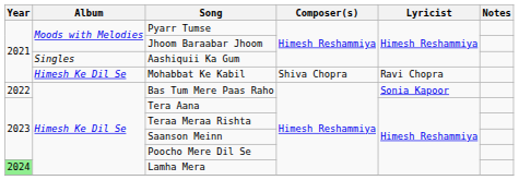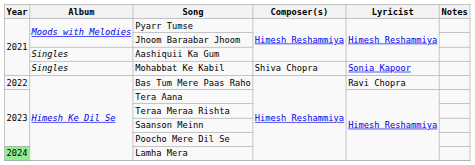Mohabbat Ke Kabil | Album: Himesh Ke Dil Se -> Singles
Mohabbat Ke Kabil | Lyricist: Ravi Chopra -> Sonia Kapoor
Bas Tum Mere Paas Raho | Lyricist: Sonia Kapoor -> Ravi Chopra
